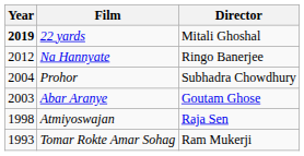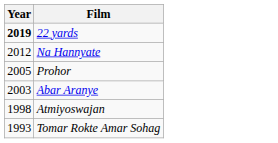- column: Director | Mitali Ghoshal | Ringo Banerjee | Subhadra Chowdhury | Goutam Ghose | Raja Sen | Ram Mukerji
Prohor | Year: 2004 -> 2005
